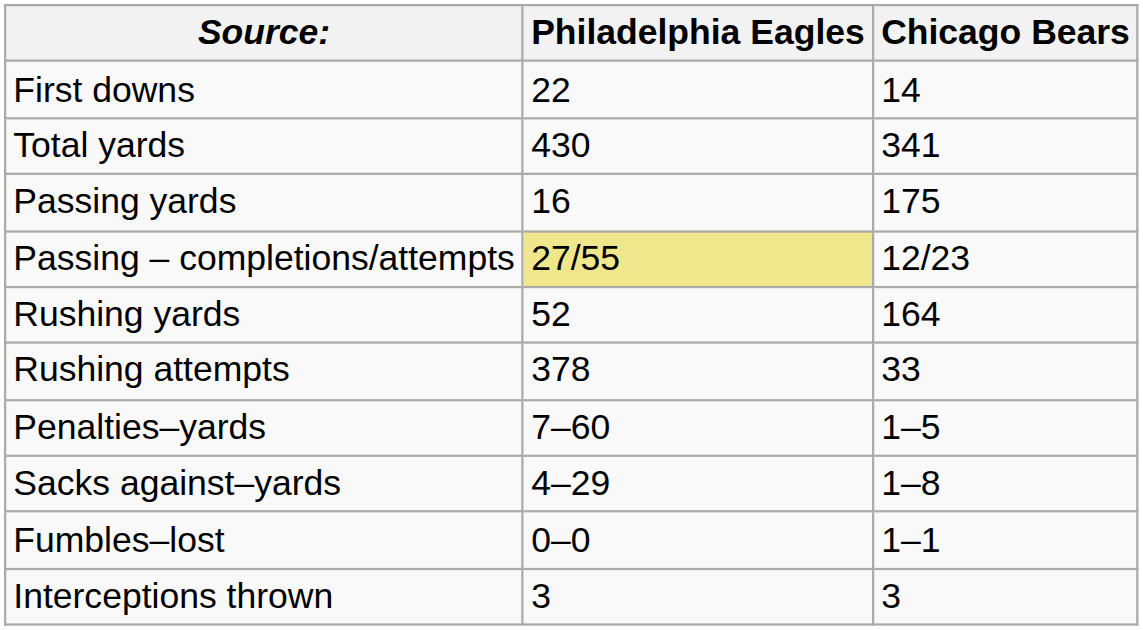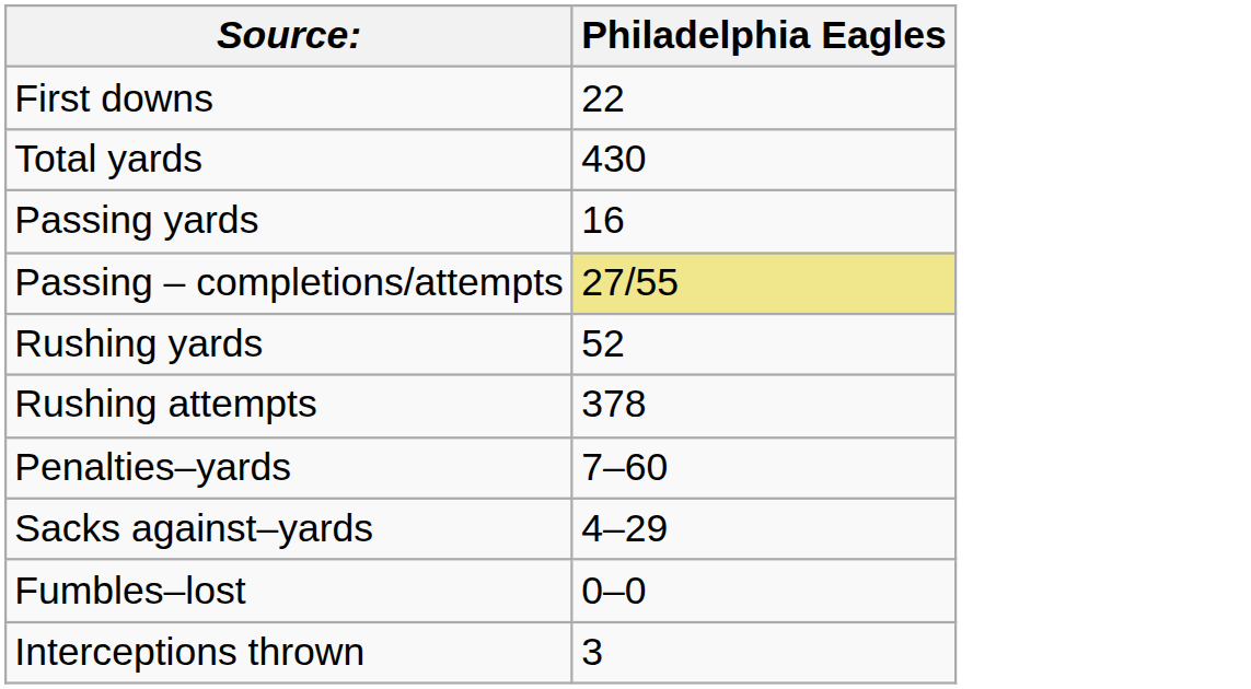- column: Chicago Bears | 14 | 341 | 175 | 12/23 | 164 | 33 | 1–5 | 1–8 | 1–1 | 3
